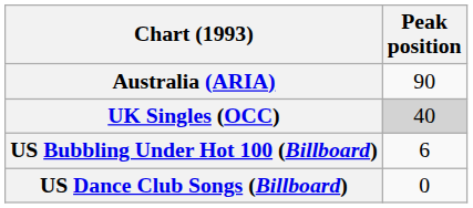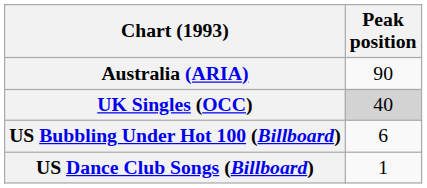US Dance Club Songs (Billboard) | Peak position: 0 -> 1
